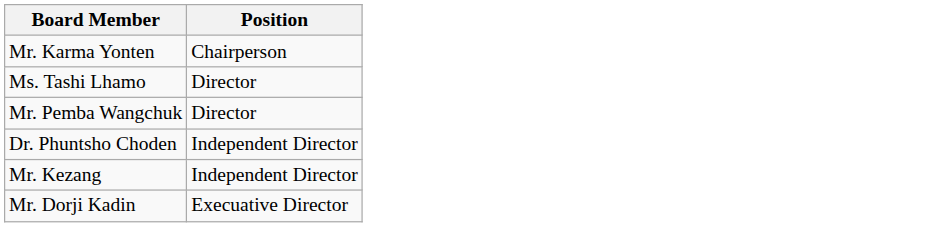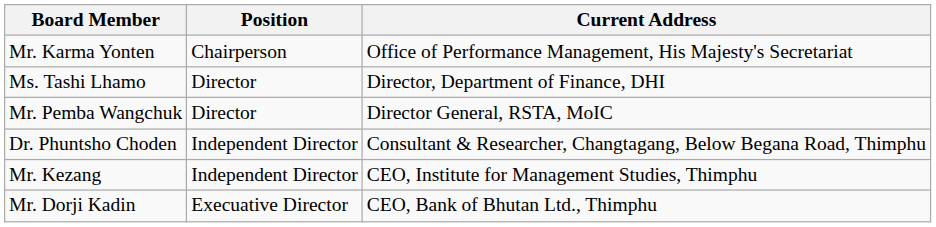+ column: Current Address | Office of Performance Management, His Majesty's Secretariat | Director, Department of Finance, DHI | Director General, RSTA, MoIC | Consultant & Researcher, Changtagang, Below Begana Road, Thimphu | CEO, Institute for Management Studies, Thimphu | CEO, Bank of Bhutan Ltd., Thimphu
